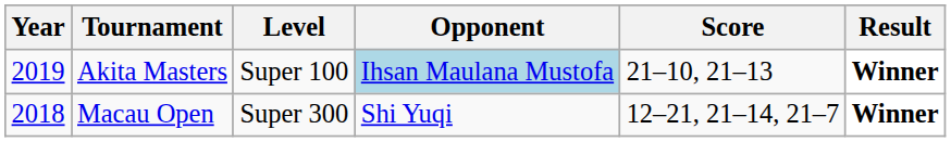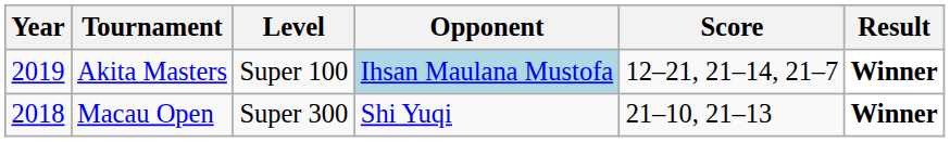Akita Masters | Score: 21–10, 21–13 -> 12–21, 21–14, 21–7
Macau Open | Score: 12–21, 21–14, 21–7 -> 21–10, 21–13
